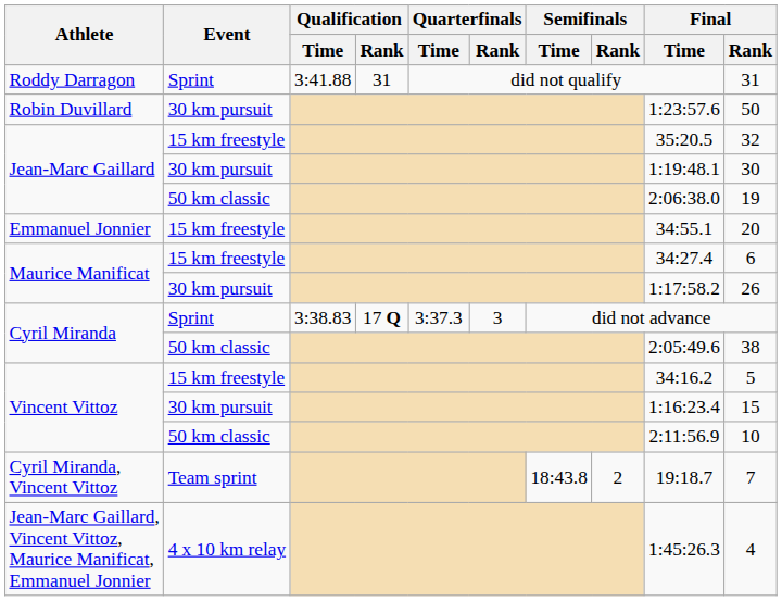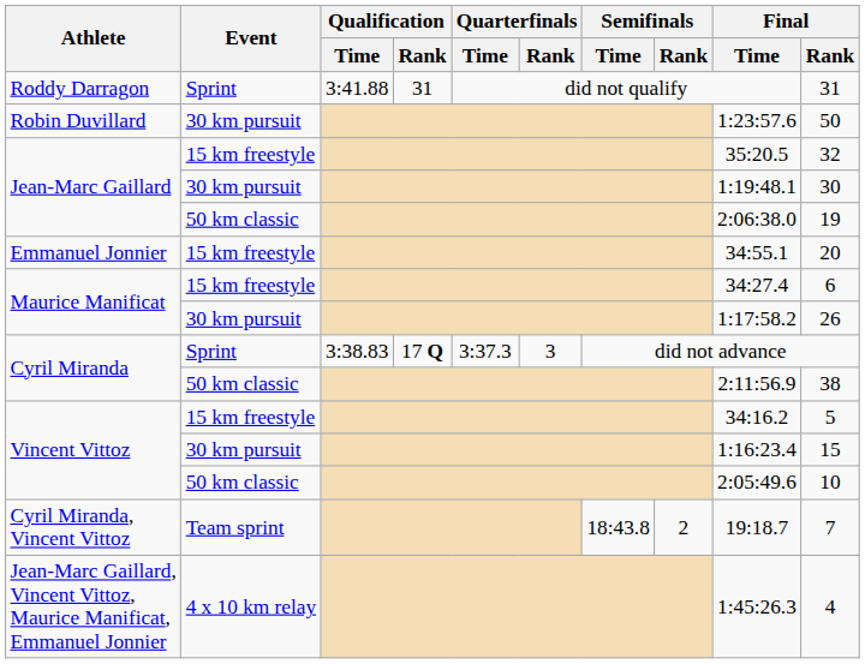Cyril Miranda / 50 km classic | Final / Time: 2:05:49.6 -> 2:11:56.9
Vincent Vittoz / 50 km classic | Final / Time: 2:11:56.9 -> 2:05:49.6
